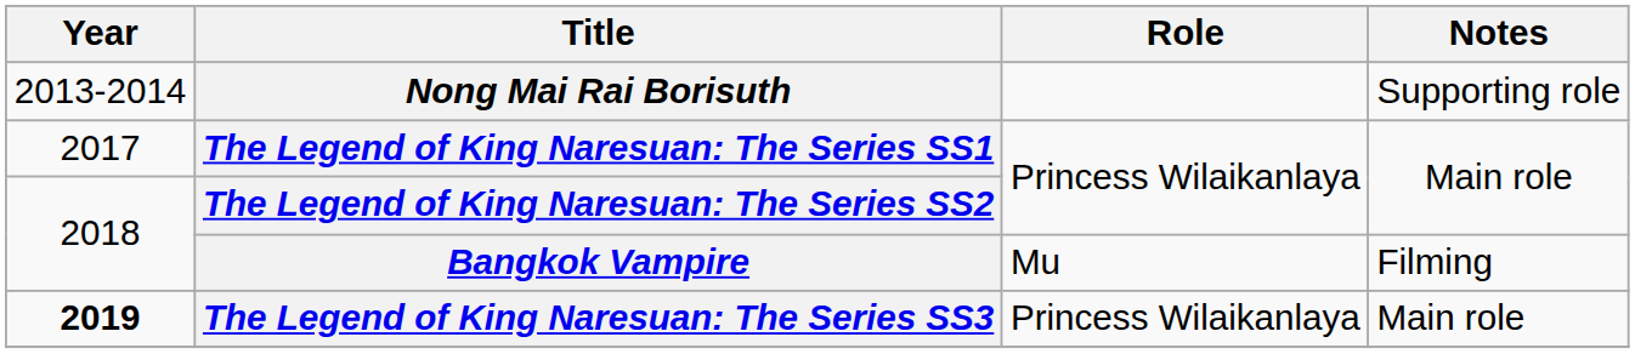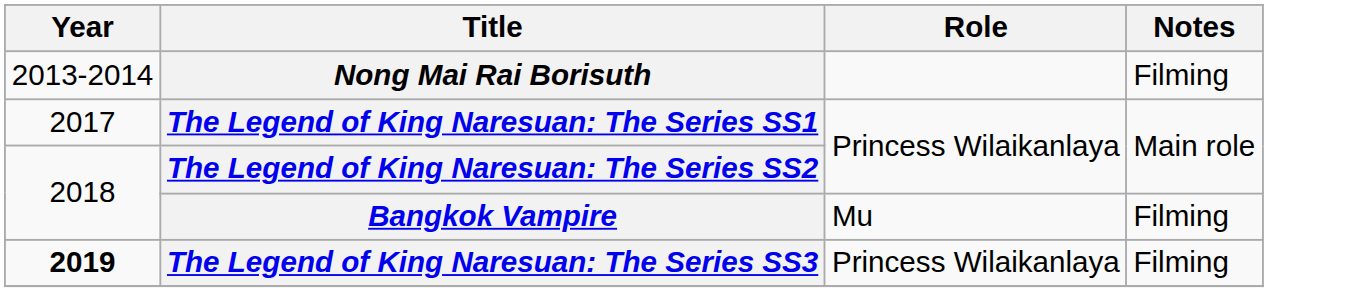Nong Mai Rai Borisuth | Notes: Supporting role -> Filming
The Legend of King Naresuan: The Series SS3 | Notes: Main role -> Filming
